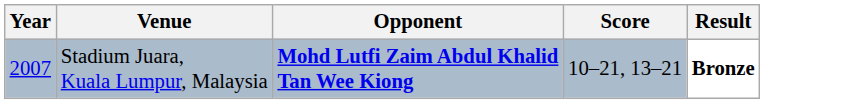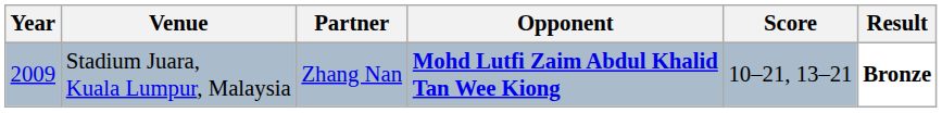+ column: Partner | Zhang Nan
Stadium Juara, Kuala Lumpur, Malaysia | Year: 2007 -> 2009
